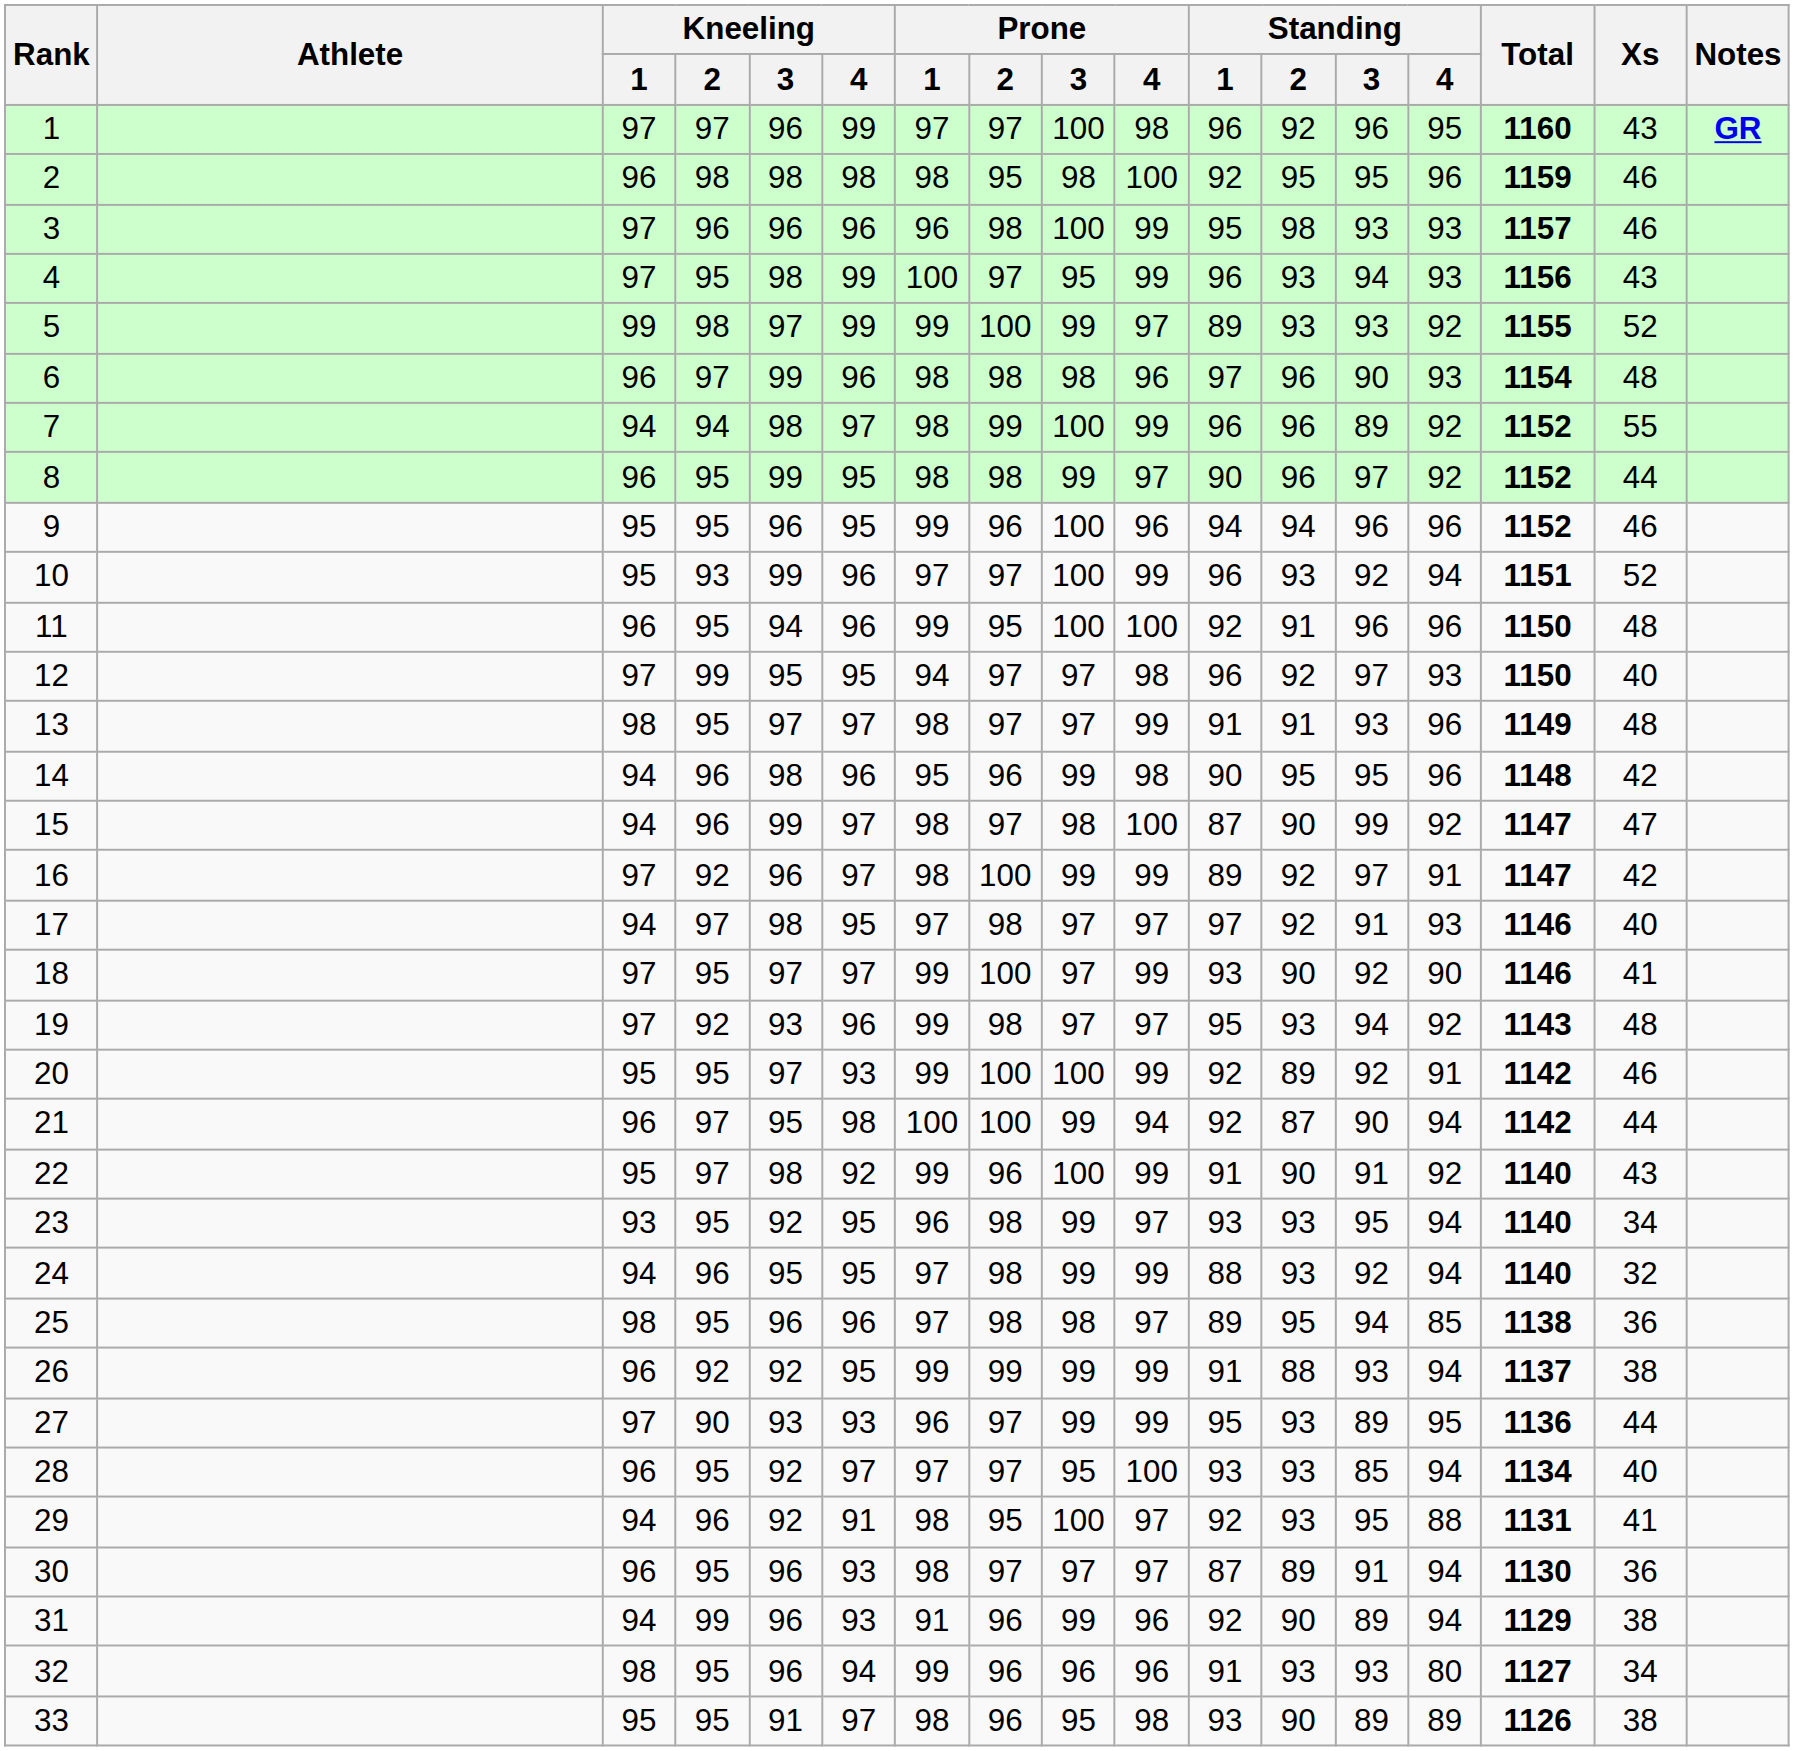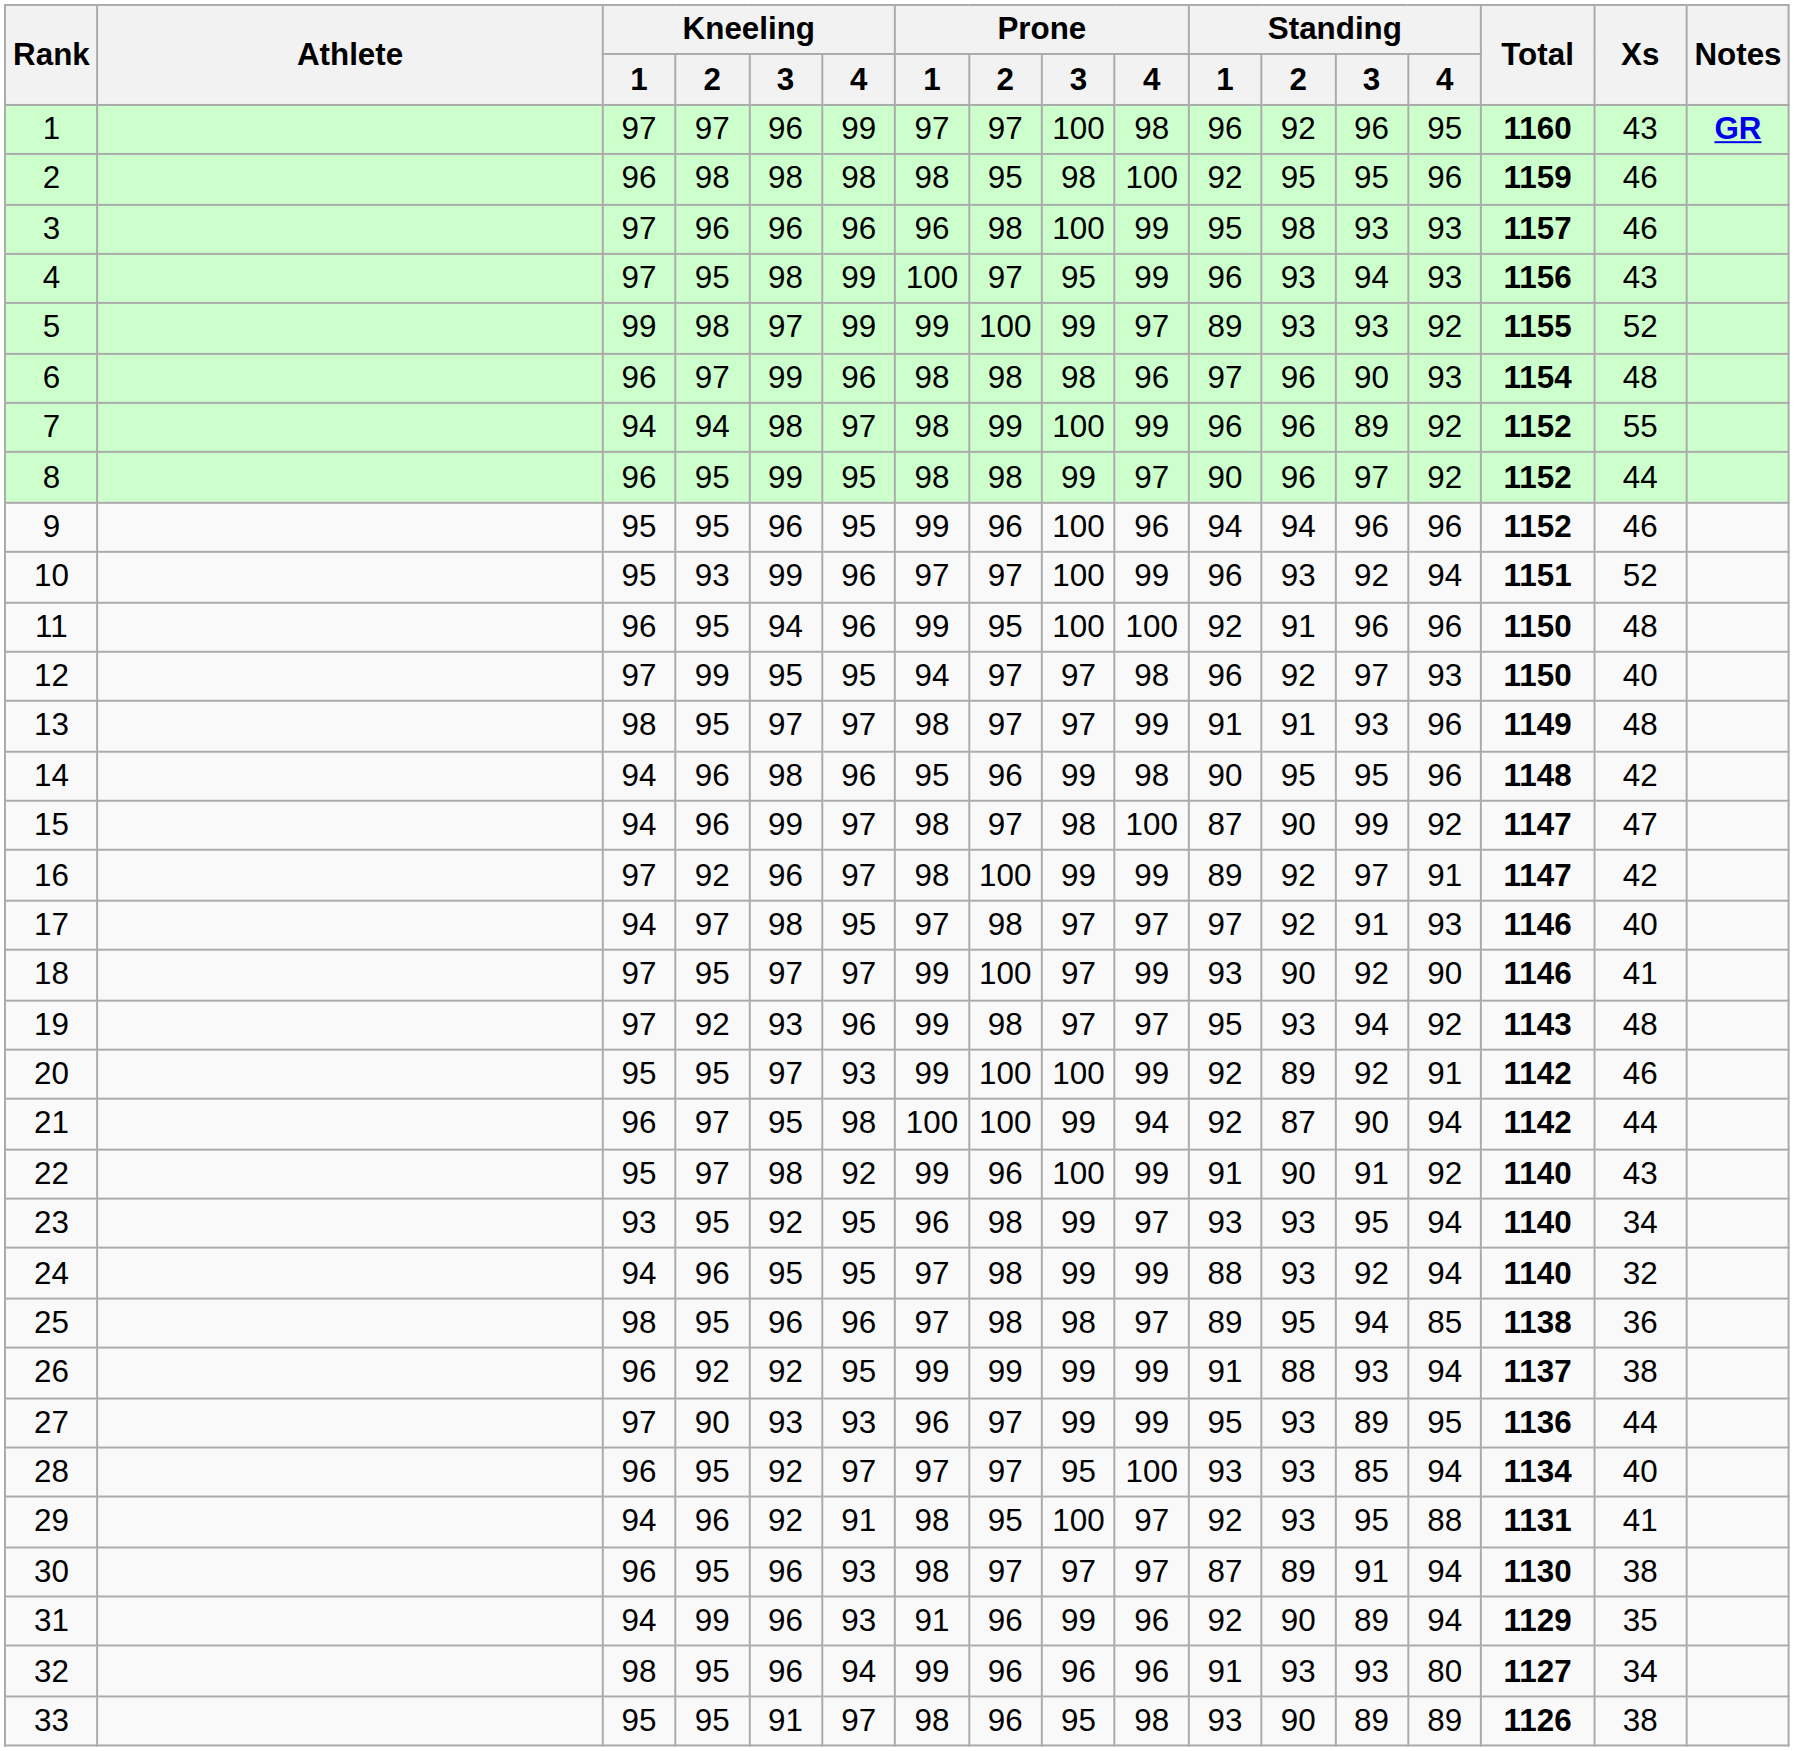30 | Xs: 36 -> 38
31 | Xs: 38 -> 35
